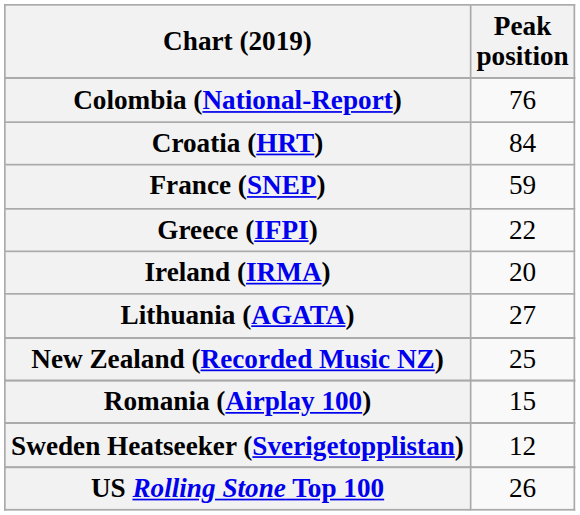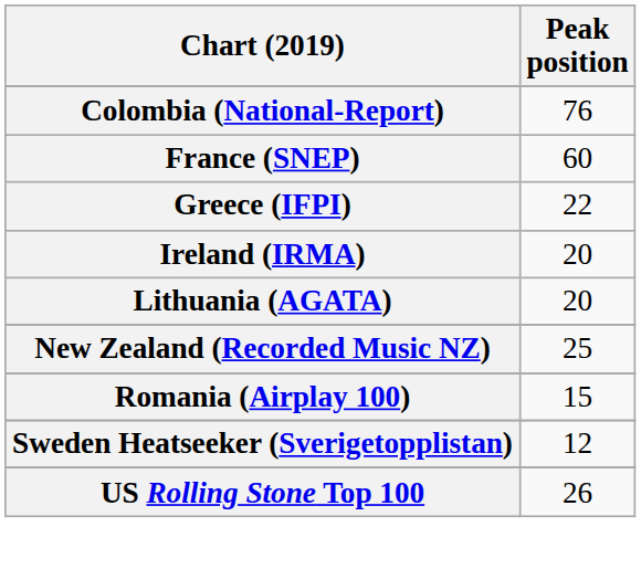- row: Croatia (HRT) | 84
France (SNEP) | Peak position: 59 -> 60
Lithuania (AGATA) | Peak position: 27 -> 20
